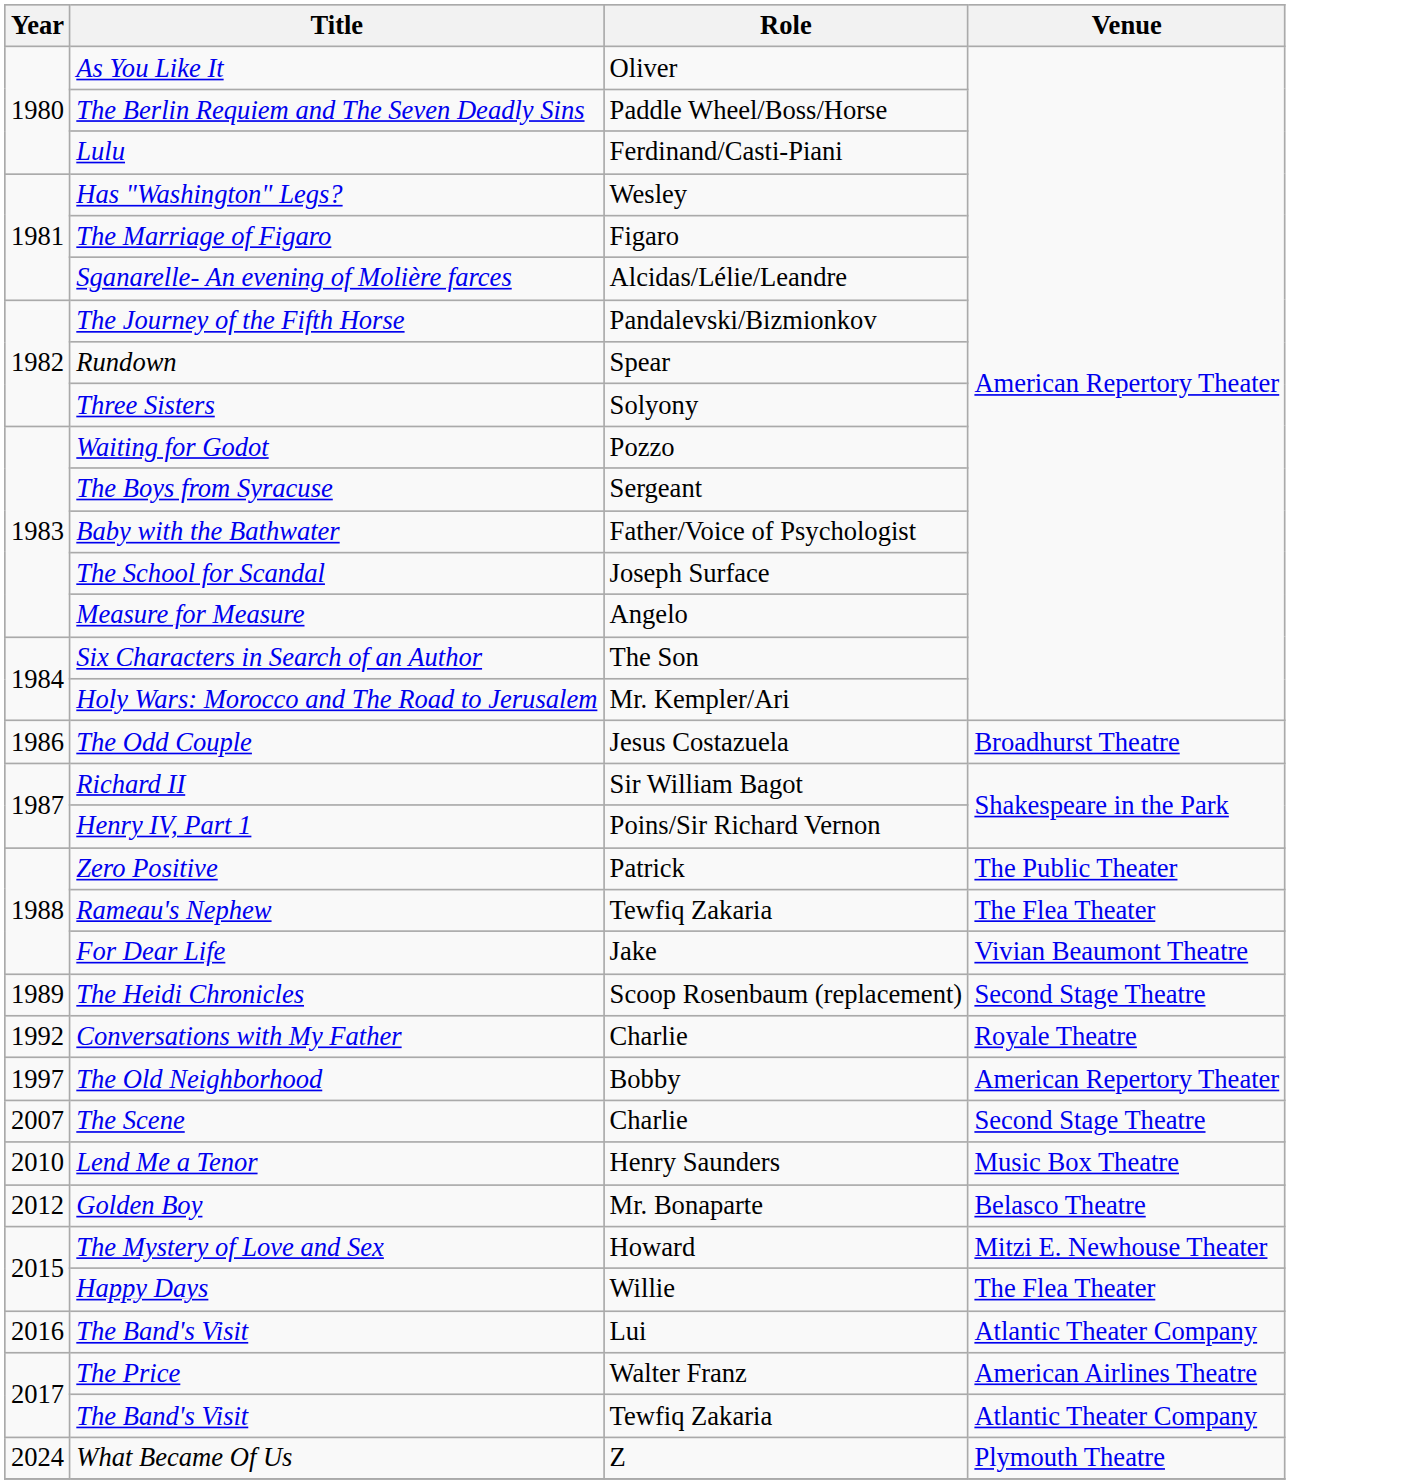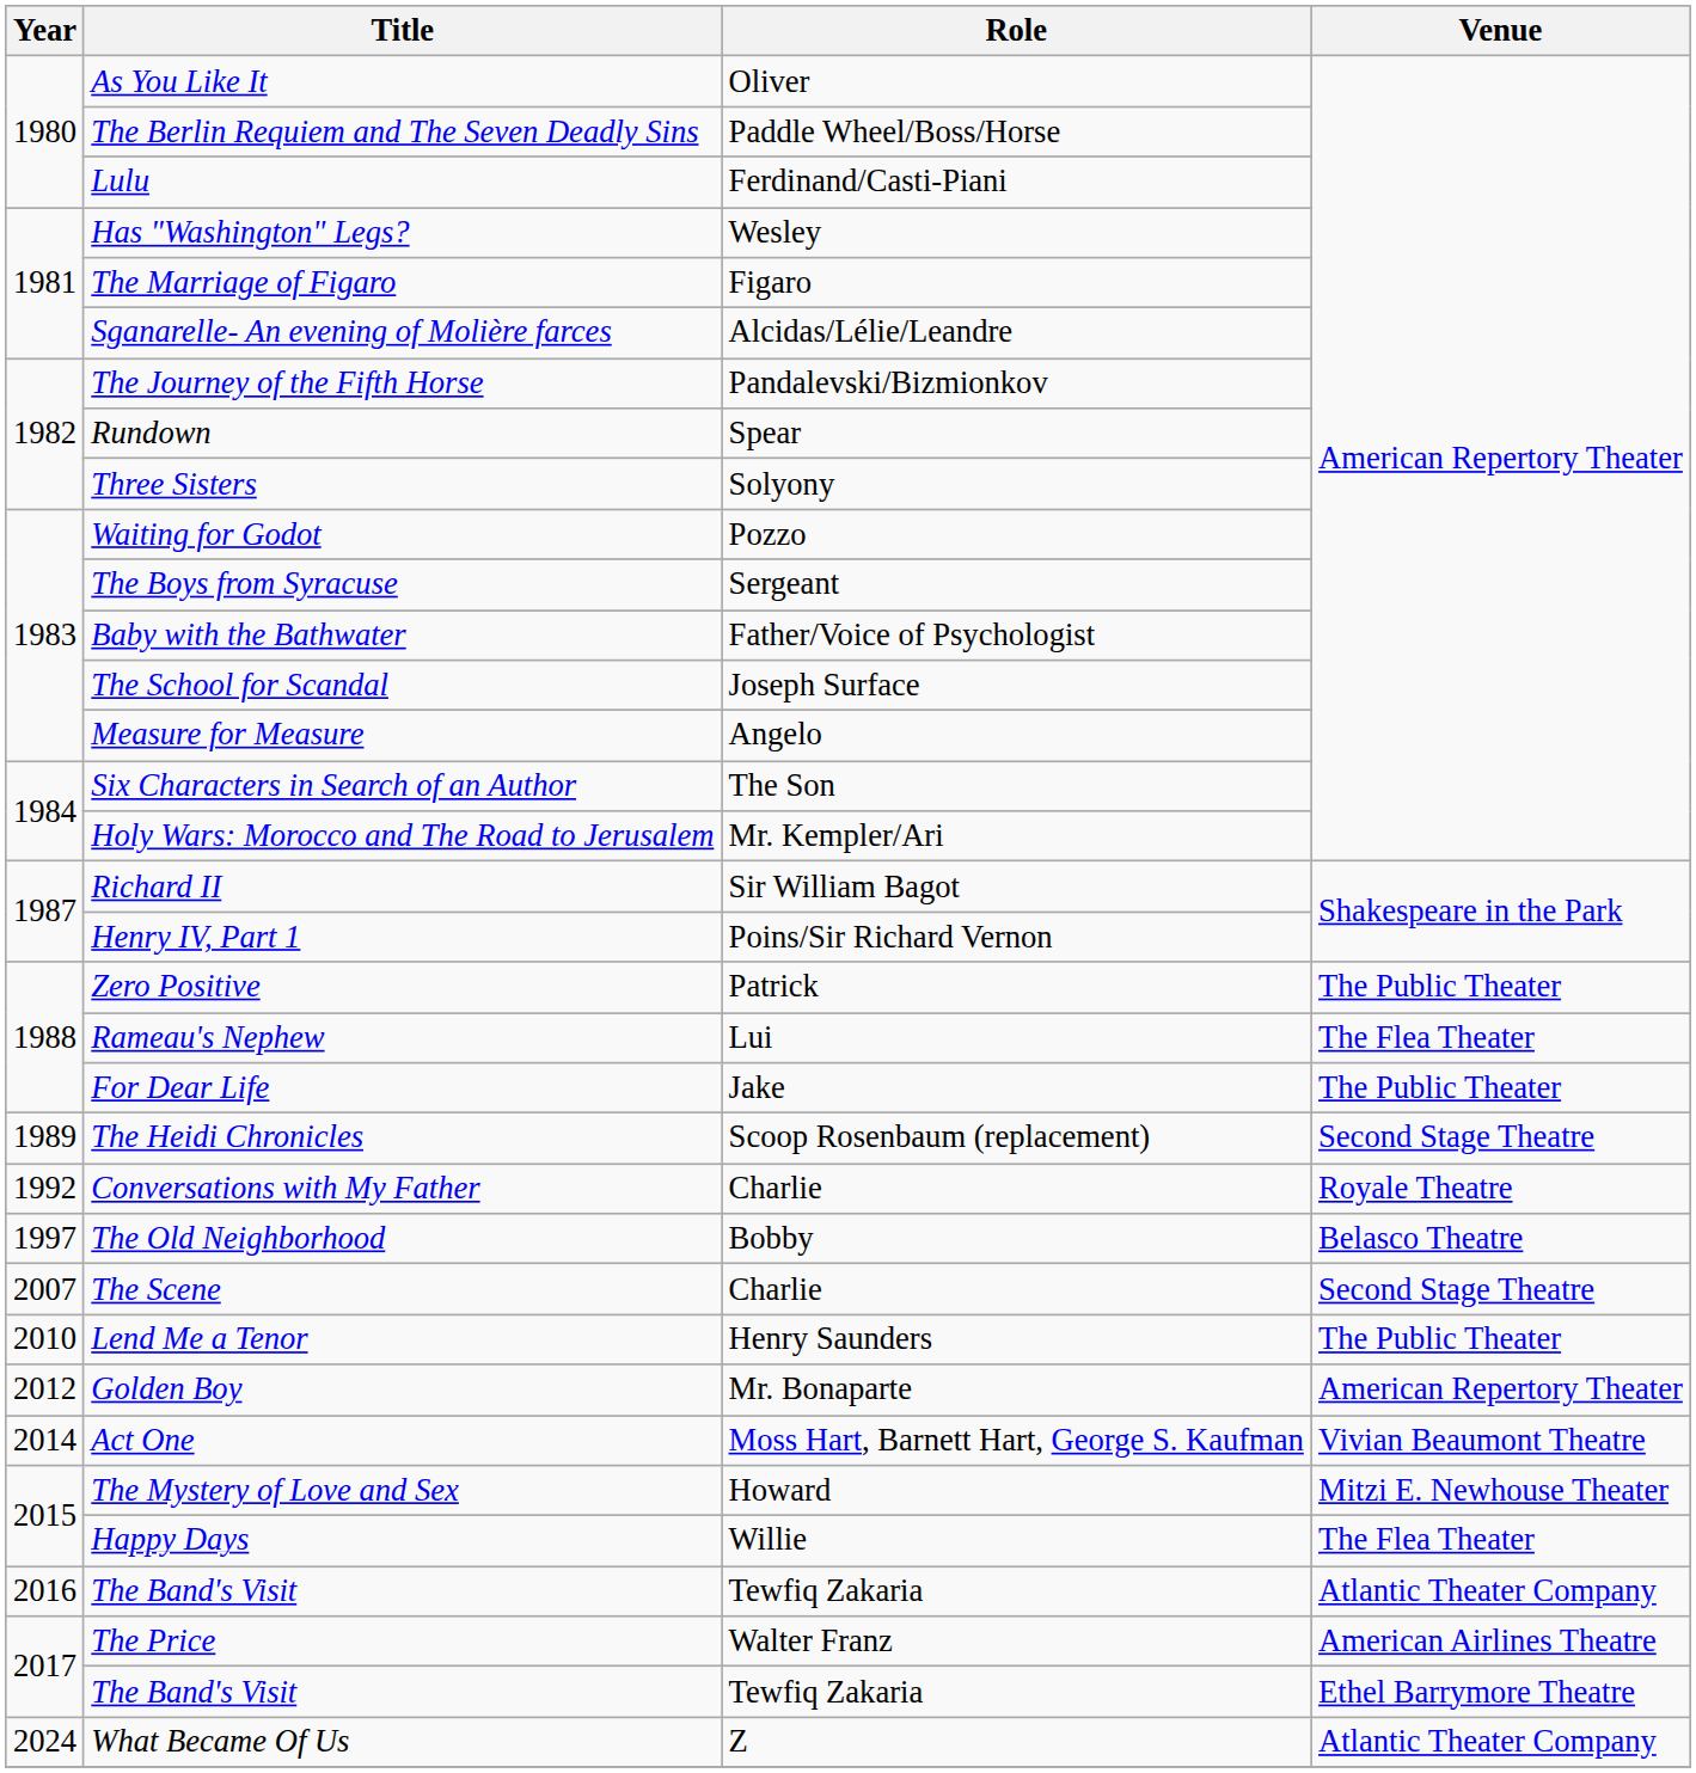- row: 1986 | The Odd Couple | Jesus Costazuela | Broadhurst Theatre
Rameau's Nephew | Role: Tewfiq Zakaria -> Lui
For Dear Life | Venue: Vivian Beaumont Theatre -> The Public Theater
The Old Neighborhood | Venue: American Repertory Theater -> Belasco Theatre
Lend Me a Tenor | Venue: Music Box Theatre -> The Public Theater
Golden Boy | Venue: Belasco Theatre -> American Repertory Theater
+ row: 2014 | Act One | Moss Hart, Barnett Hart, George S. Kaufman | Vivian Beaumont Theatre
2016 / The Band's Visit | Role: Lui -> Tewfiq Zakaria
2017 / The Band's Visit | Venue: Atlantic Theater Company -> Ethel Barrymore Theatre
What Became Of Us | Venue: Plymouth Theatre -> Atlantic Theater Company
